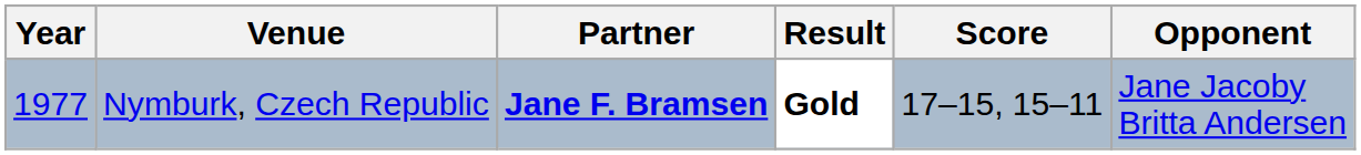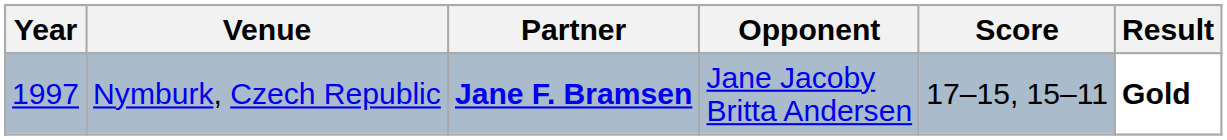columns swapped: Opponent <-> Result
Nymburk, Czech Republic | Year: 1977 -> 1997
